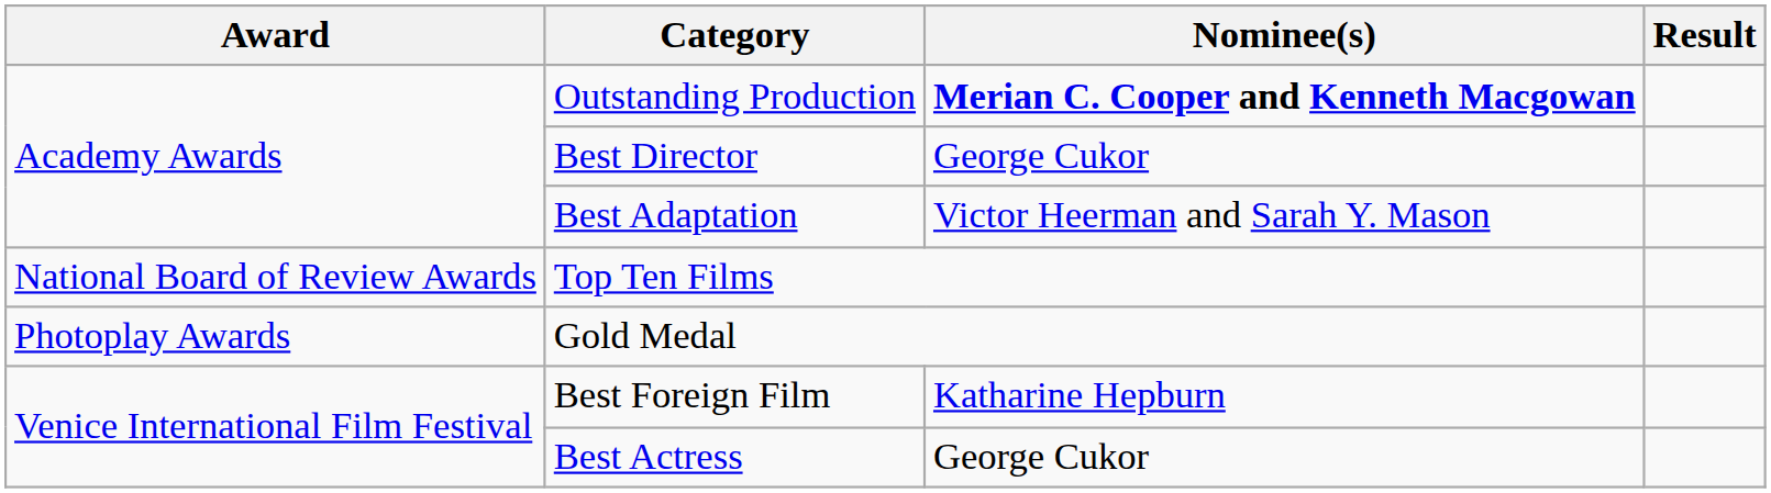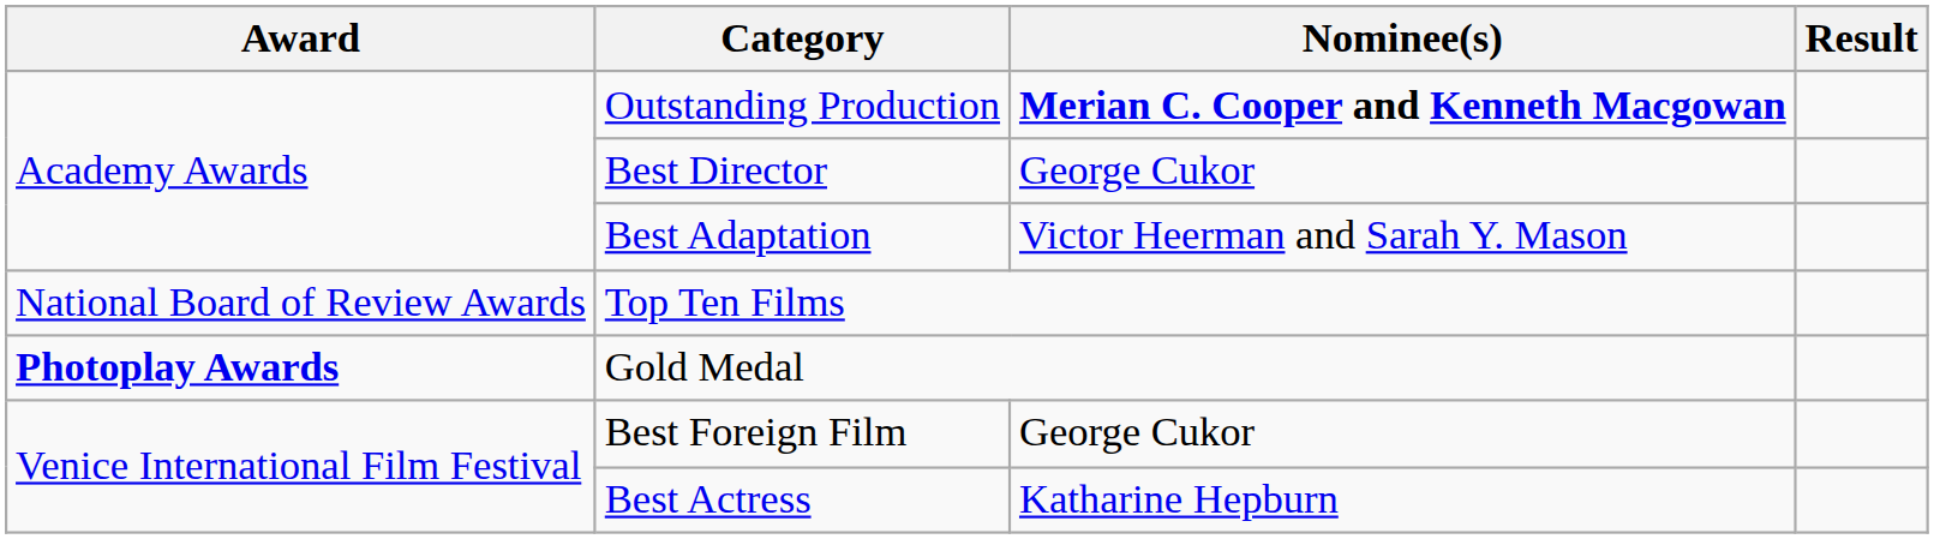Gold Medal | Award: normal -> bold
Best Foreign Film | Nominee(s): Katharine Hepburn -> George Cukor
Best Actress | Nominee(s): George Cukor -> Katharine Hepburn
